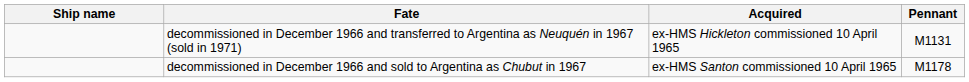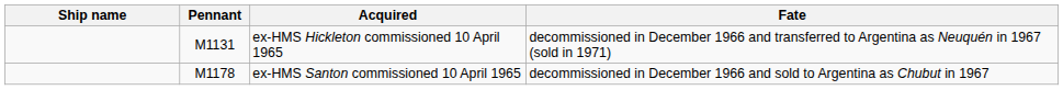columns swapped: Pennant <-> Fate
